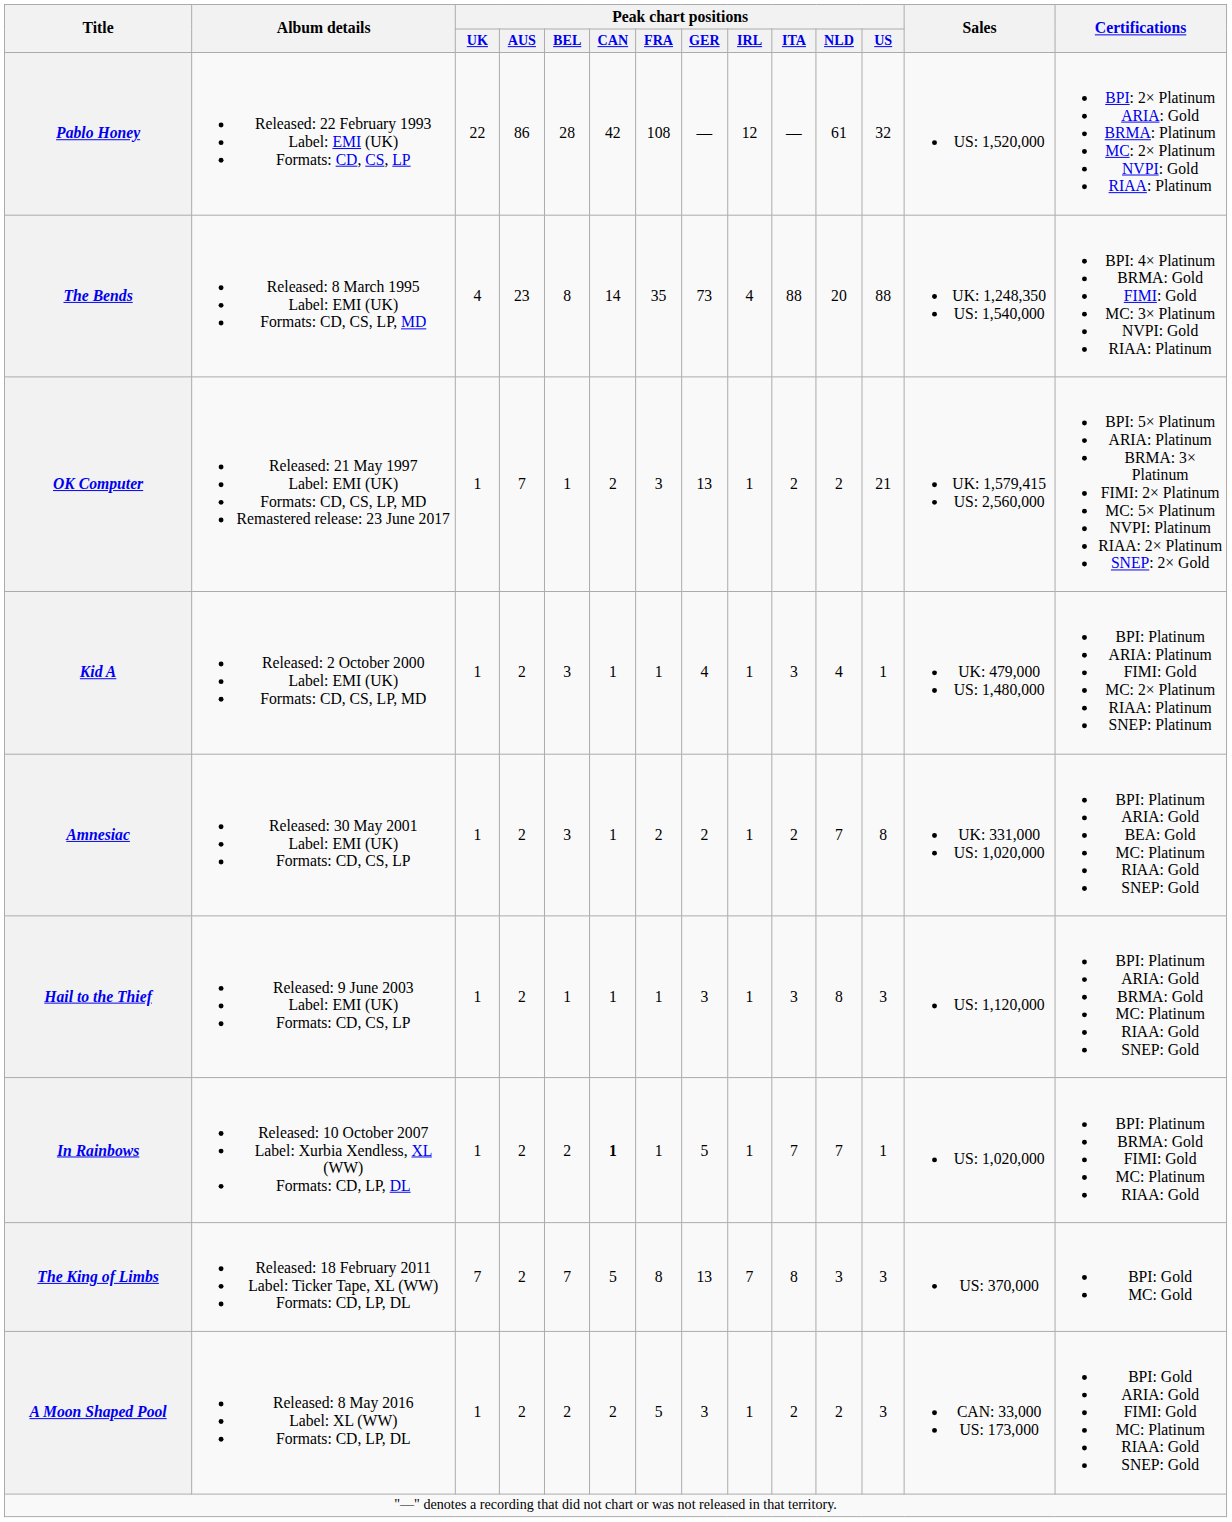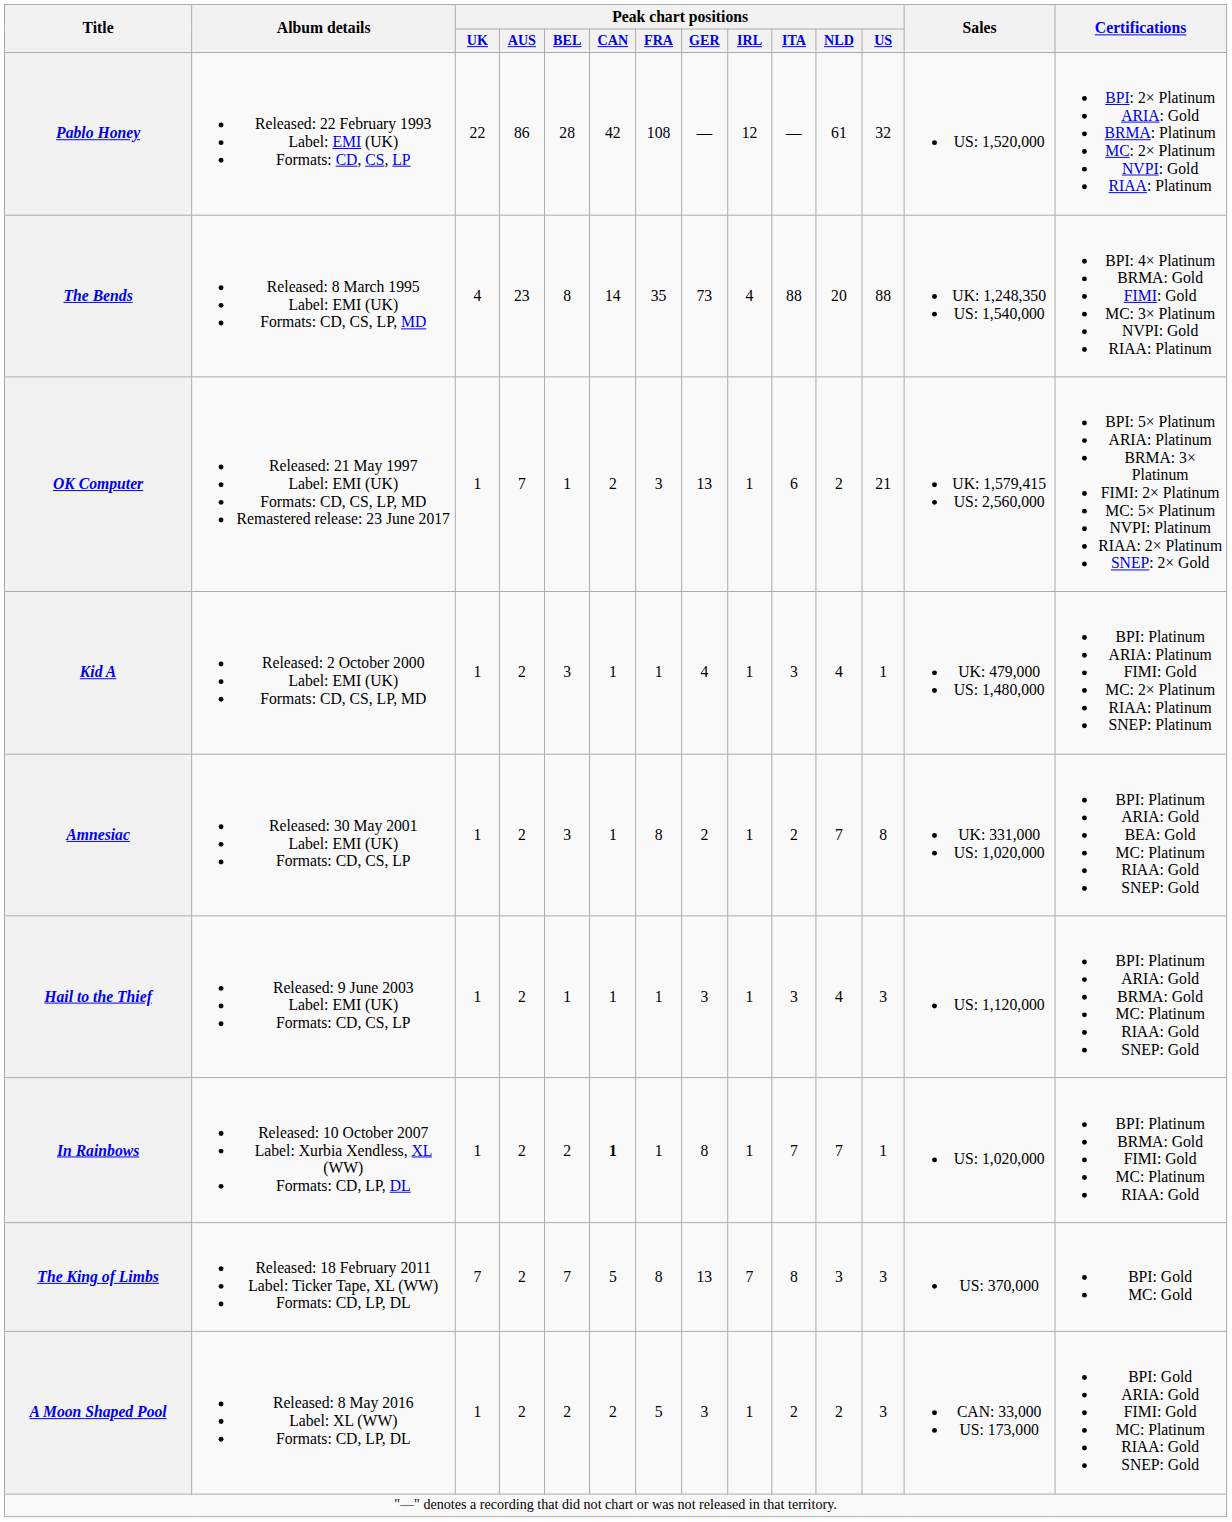OK Computer | Peak chart positions / ITA: 2 -> 6
Amnesiac | Peak chart positions / FRA: 2 -> 8
Hail to the Thief | Peak chart positions / NLD: 8 -> 4
In Rainbows | Peak chart positions / GER: 5 -> 8
